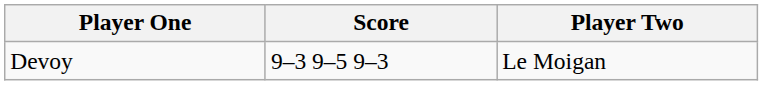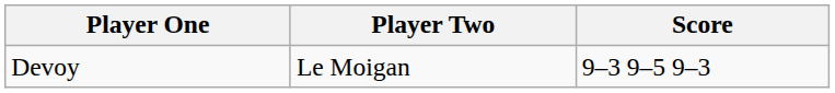columns swapped: Player Two <-> Score
